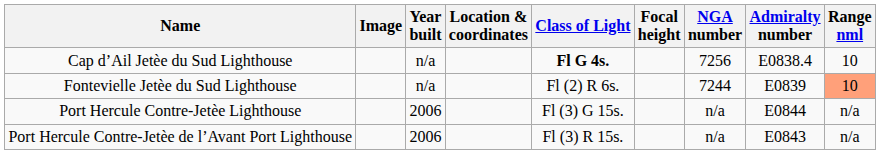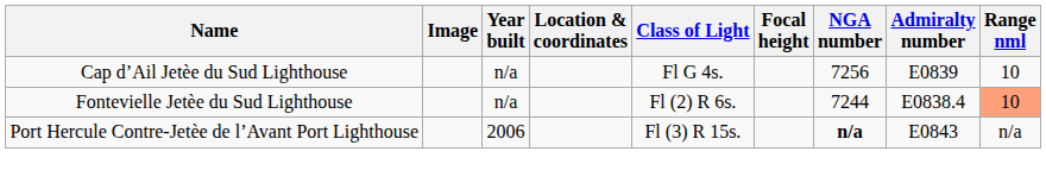Cap d’Ail Jetèe du Sud Lighthouse | Class of Light: bold -> normal
Cap d’Ail Jetèe du Sud Lighthouse | Admiralty number: E0838.4 -> E0839
Fontevielle Jetèe du Sud Lighthouse | Admiralty number: E0839 -> E0838.4
- row: Port Hercule Contre-Jetèe Lighthouse | 2006 | Fl (3) G 15s. | n/a | E0844 | n/a
Port Hercule Contre-Jetèe de l’Avant Port Lighthouse | NGA number: normal -> bold
